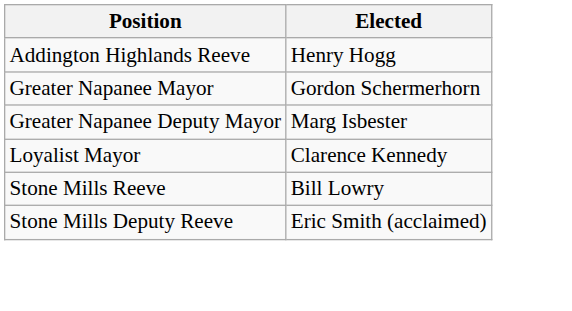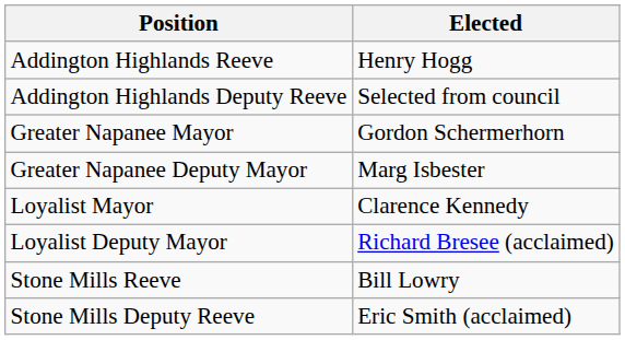+ row: Addington Highlands Deputy Reeve | Selected from council
+ row: Loyalist Deputy Mayor | Richard Bresee (acclaimed)
